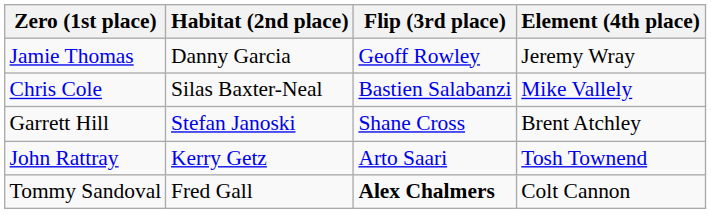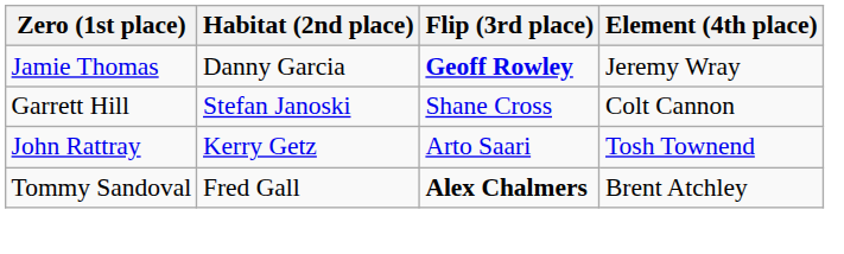Jamie Thomas | Flip (3rd place): normal -> bold
- row: Chris Cole | Silas Baxter-Neal | Bastien Salabanzi | Mike Vallely
Garrett Hill | Element (4th place): Brent Atchley -> Colt Cannon
Tommy Sandoval | Element (4th place): Colt Cannon -> Brent Atchley
